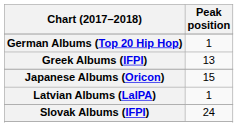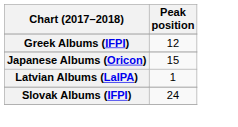- row: German Albums (Top 20 Hip Hop) | 1
Greek Albums (IFPI) | Peak position: 13 -> 12
